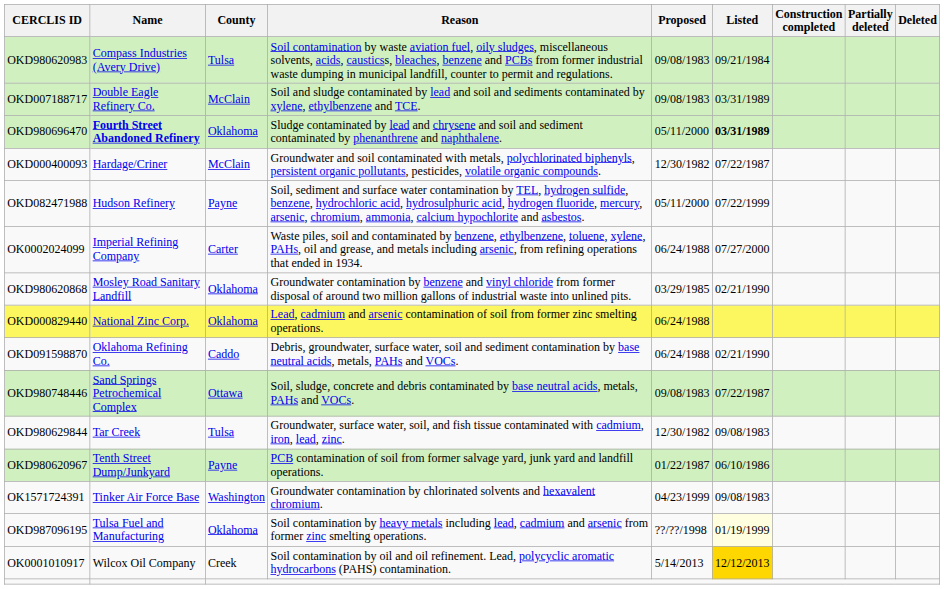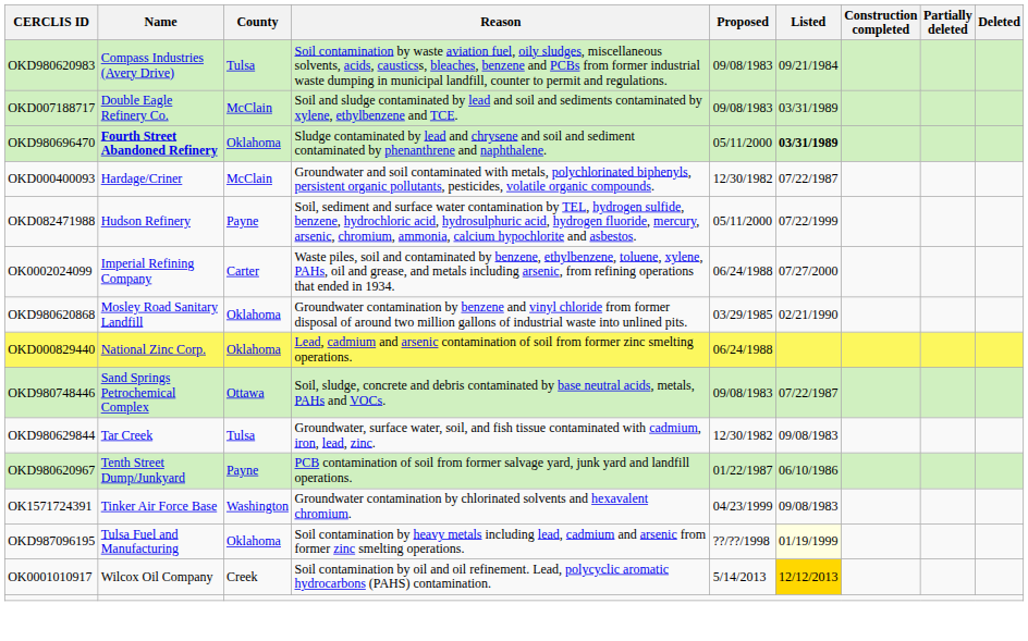- row: OKD091598870 | Oklahoma Refining Co. | Caddo | Debris, groundwater, surface water, soil and sediment contamination by base neutral acids, metals, PAHs and VOCs. | 06/24/1988 | 02/21/1990
